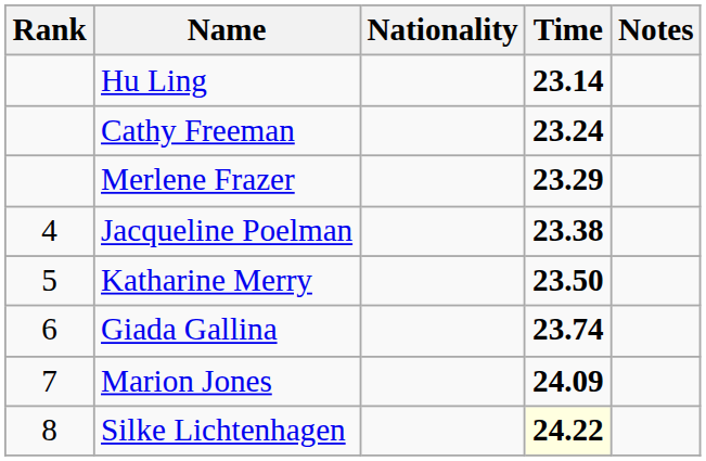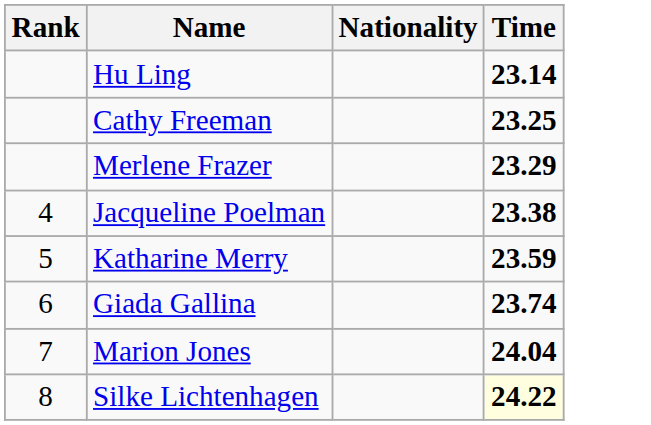- column: Notes
Cathy Freeman | Time: 23.24 -> 23.25
Katharine Merry | Time: 23.50 -> 23.59
Marion Jones | Time: 24.09 -> 24.04
